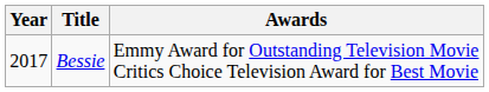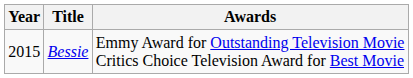Bessie | Year: 2017 -> 2015
